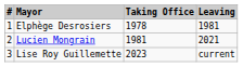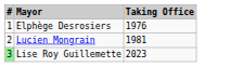- column: Leaving | 1981 | 2021 | current
Elphège Desrosiers | Taking Office: 1978 -> 1976
Lise Roy Guillemette | #: no background -> lightgreen background
